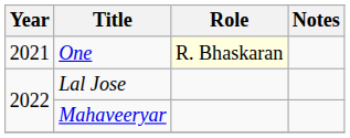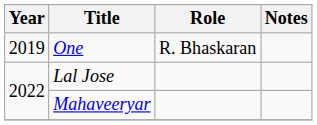One | Year: 2021 -> 2019
One | Role: lightyellow background -> no background
